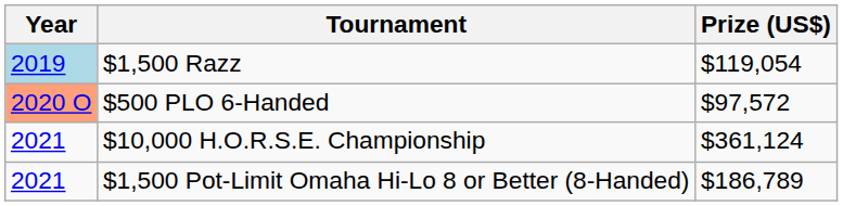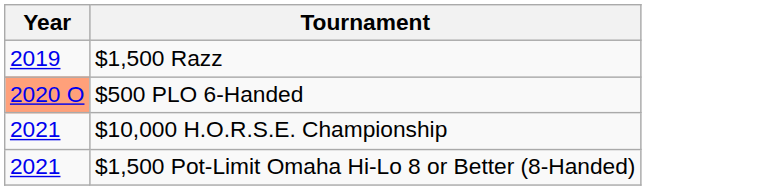- column: Prize (US$) | $119,054 | $97,572 | $361,124 | $186,789
$1,500 Razz | Year: lightblue background -> no background
